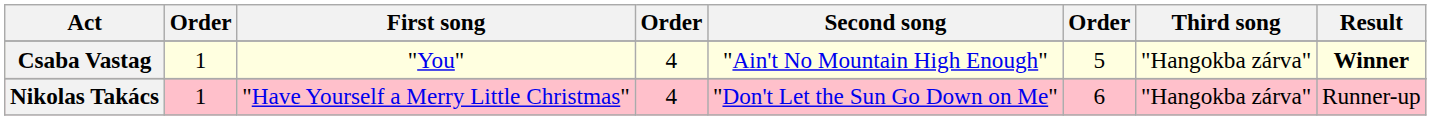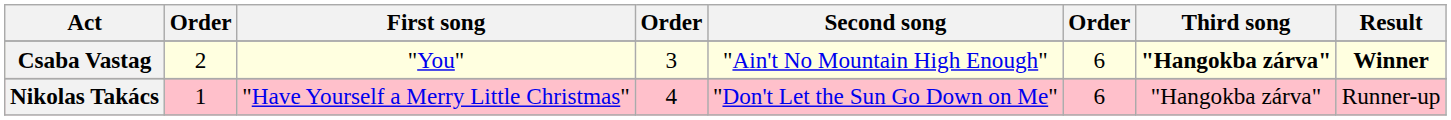Csaba Vastag | column 2: 1 -> 2
Csaba Vastag | column 4: 4 -> 3
Csaba Vastag | column 6: 5 -> 6
Csaba Vastag | Third song: normal -> bold
